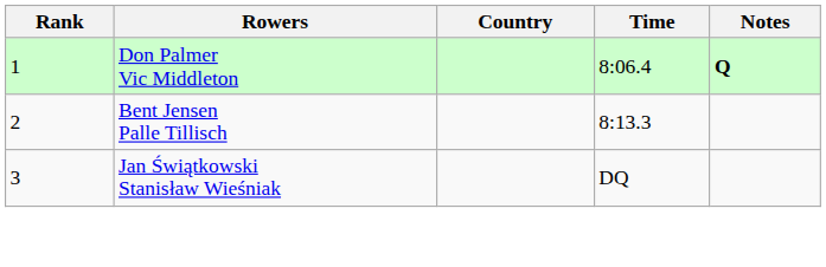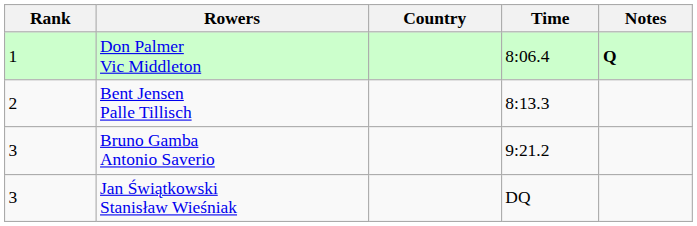+ row: 3 | Bruno Gamba Antonio Saverio | 9:21.2
